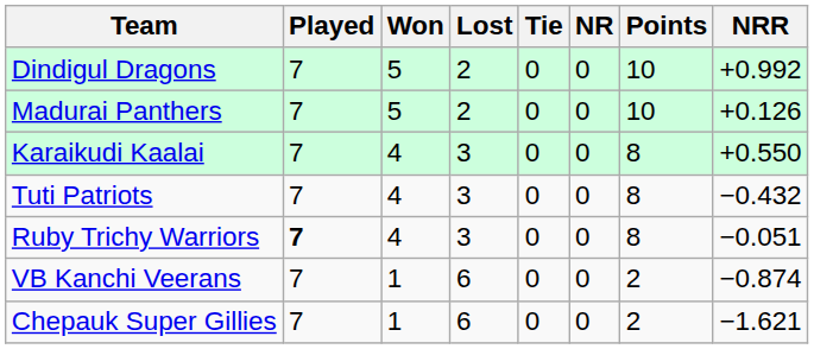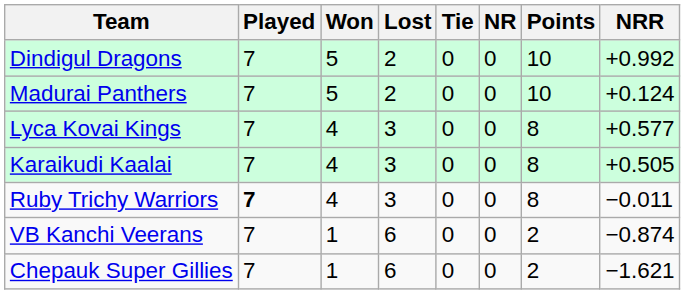Madurai Panthers | NRR: +0.126 -> +0.124
+ row: Lyca Kovai Kings | 7 | 4 | 3 | 0 | 0 | 8 | +0.577
Karaikudi Kaalai | NRR: +0.550 -> +0.505
- row: Tuti Patriots | 7 | 4 | 3 | 0 | 0 | 8 | −0.432
Ruby Trichy Warriors | NRR: −0.051 -> −0.011
